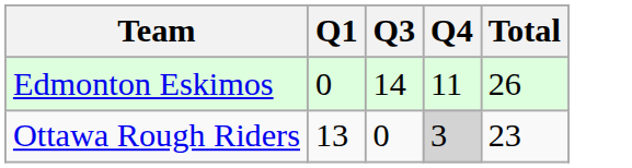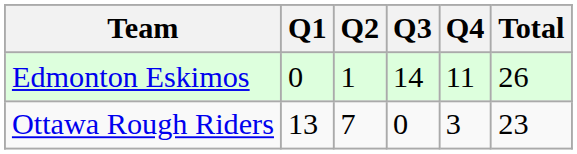+ column: Q2 | 1 | 7
Ottawa Rough Riders | Q4: lightgrey background -> no background
